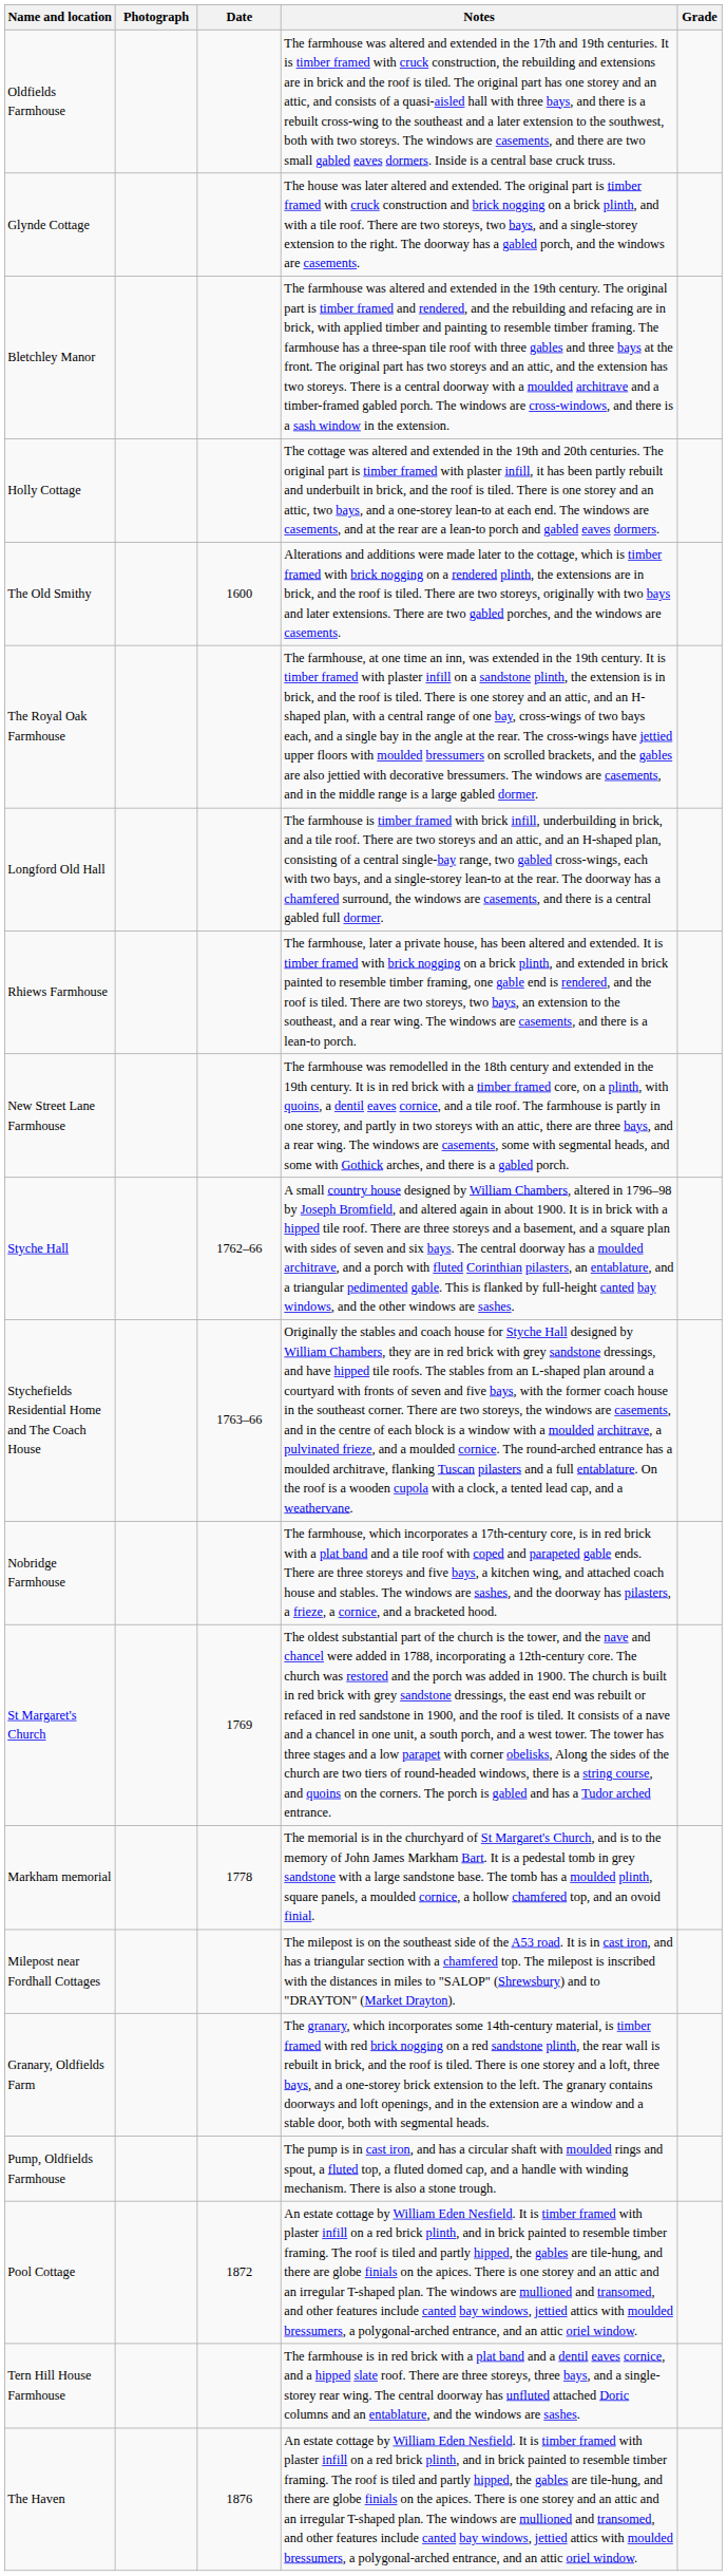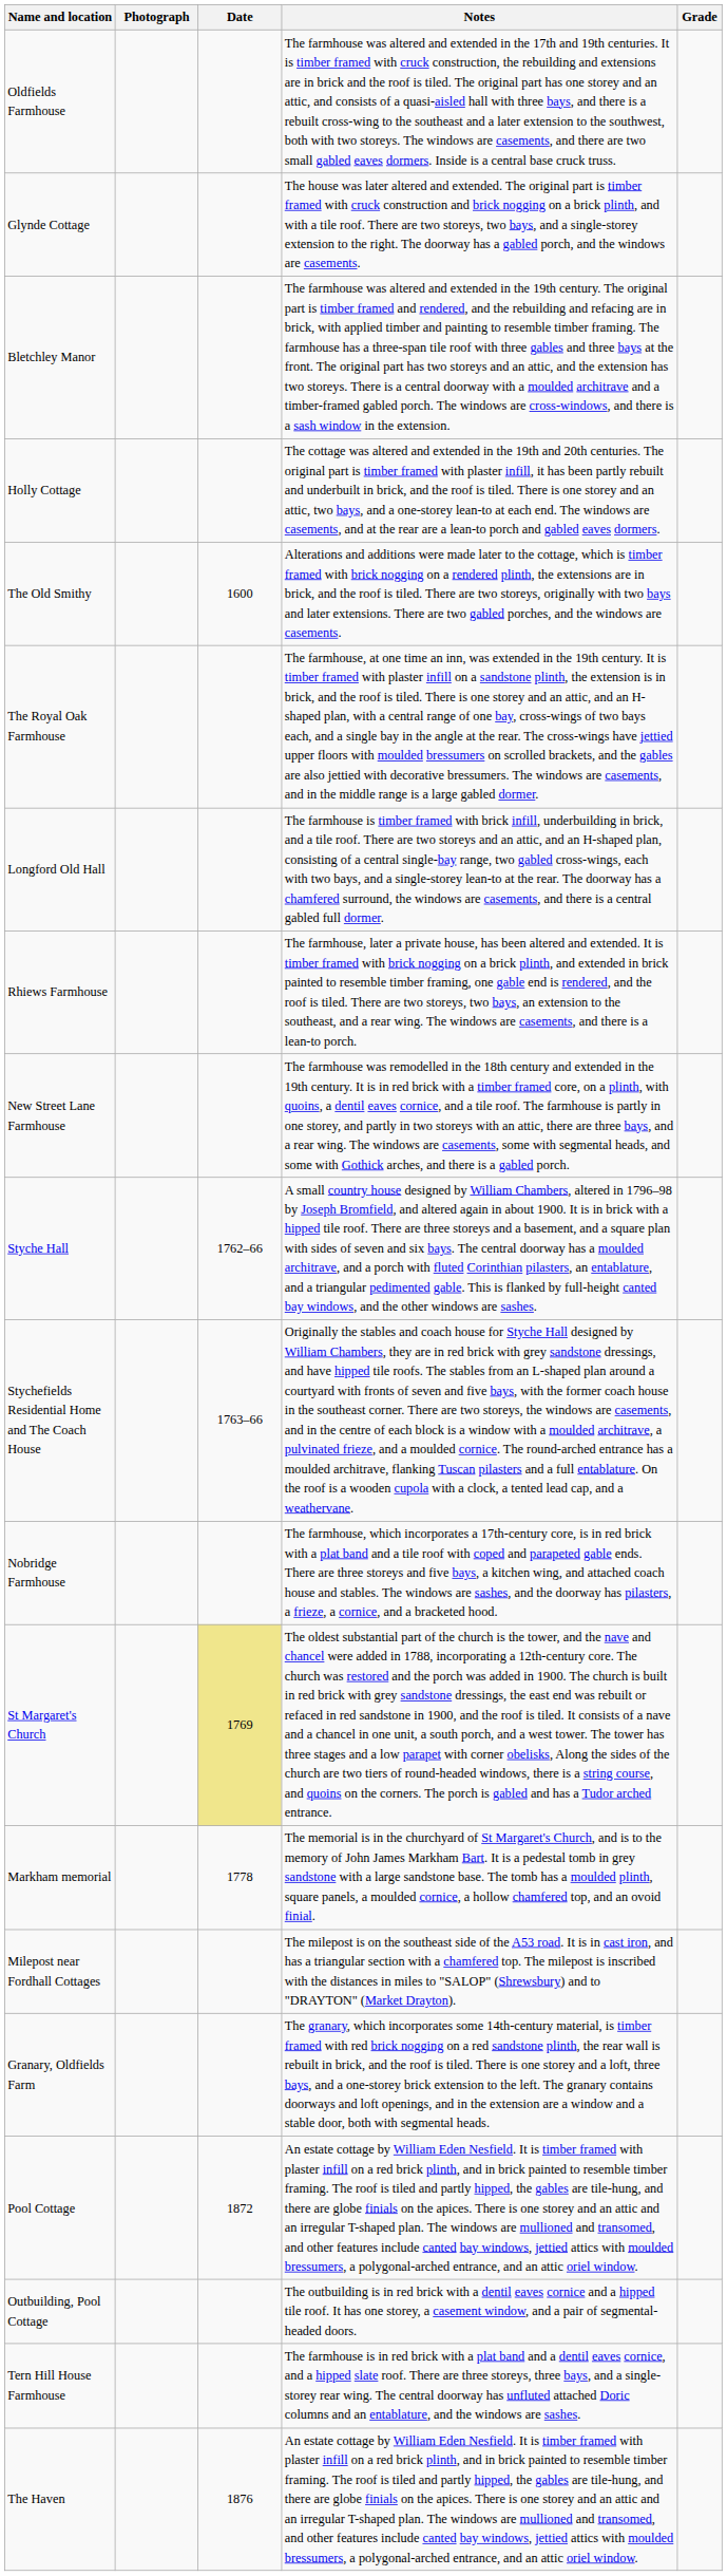St Margaret's Church | Date: no background -> khaki background
- row: Pump, Oldfields Farmhouse | The pump is in cast iron, and has a circular shaft with moulded rings and spout, a fluted top, a fluted domed cap, and a handle with winding mechanism. There is also a stone trough.
+ row: Outbuilding, Pool Cottage | The outbuilding is in red brick with a dentil eaves cornice and a hipped tile roof. It has one storey, a casement window, and a pair of segmental-headed doors.
